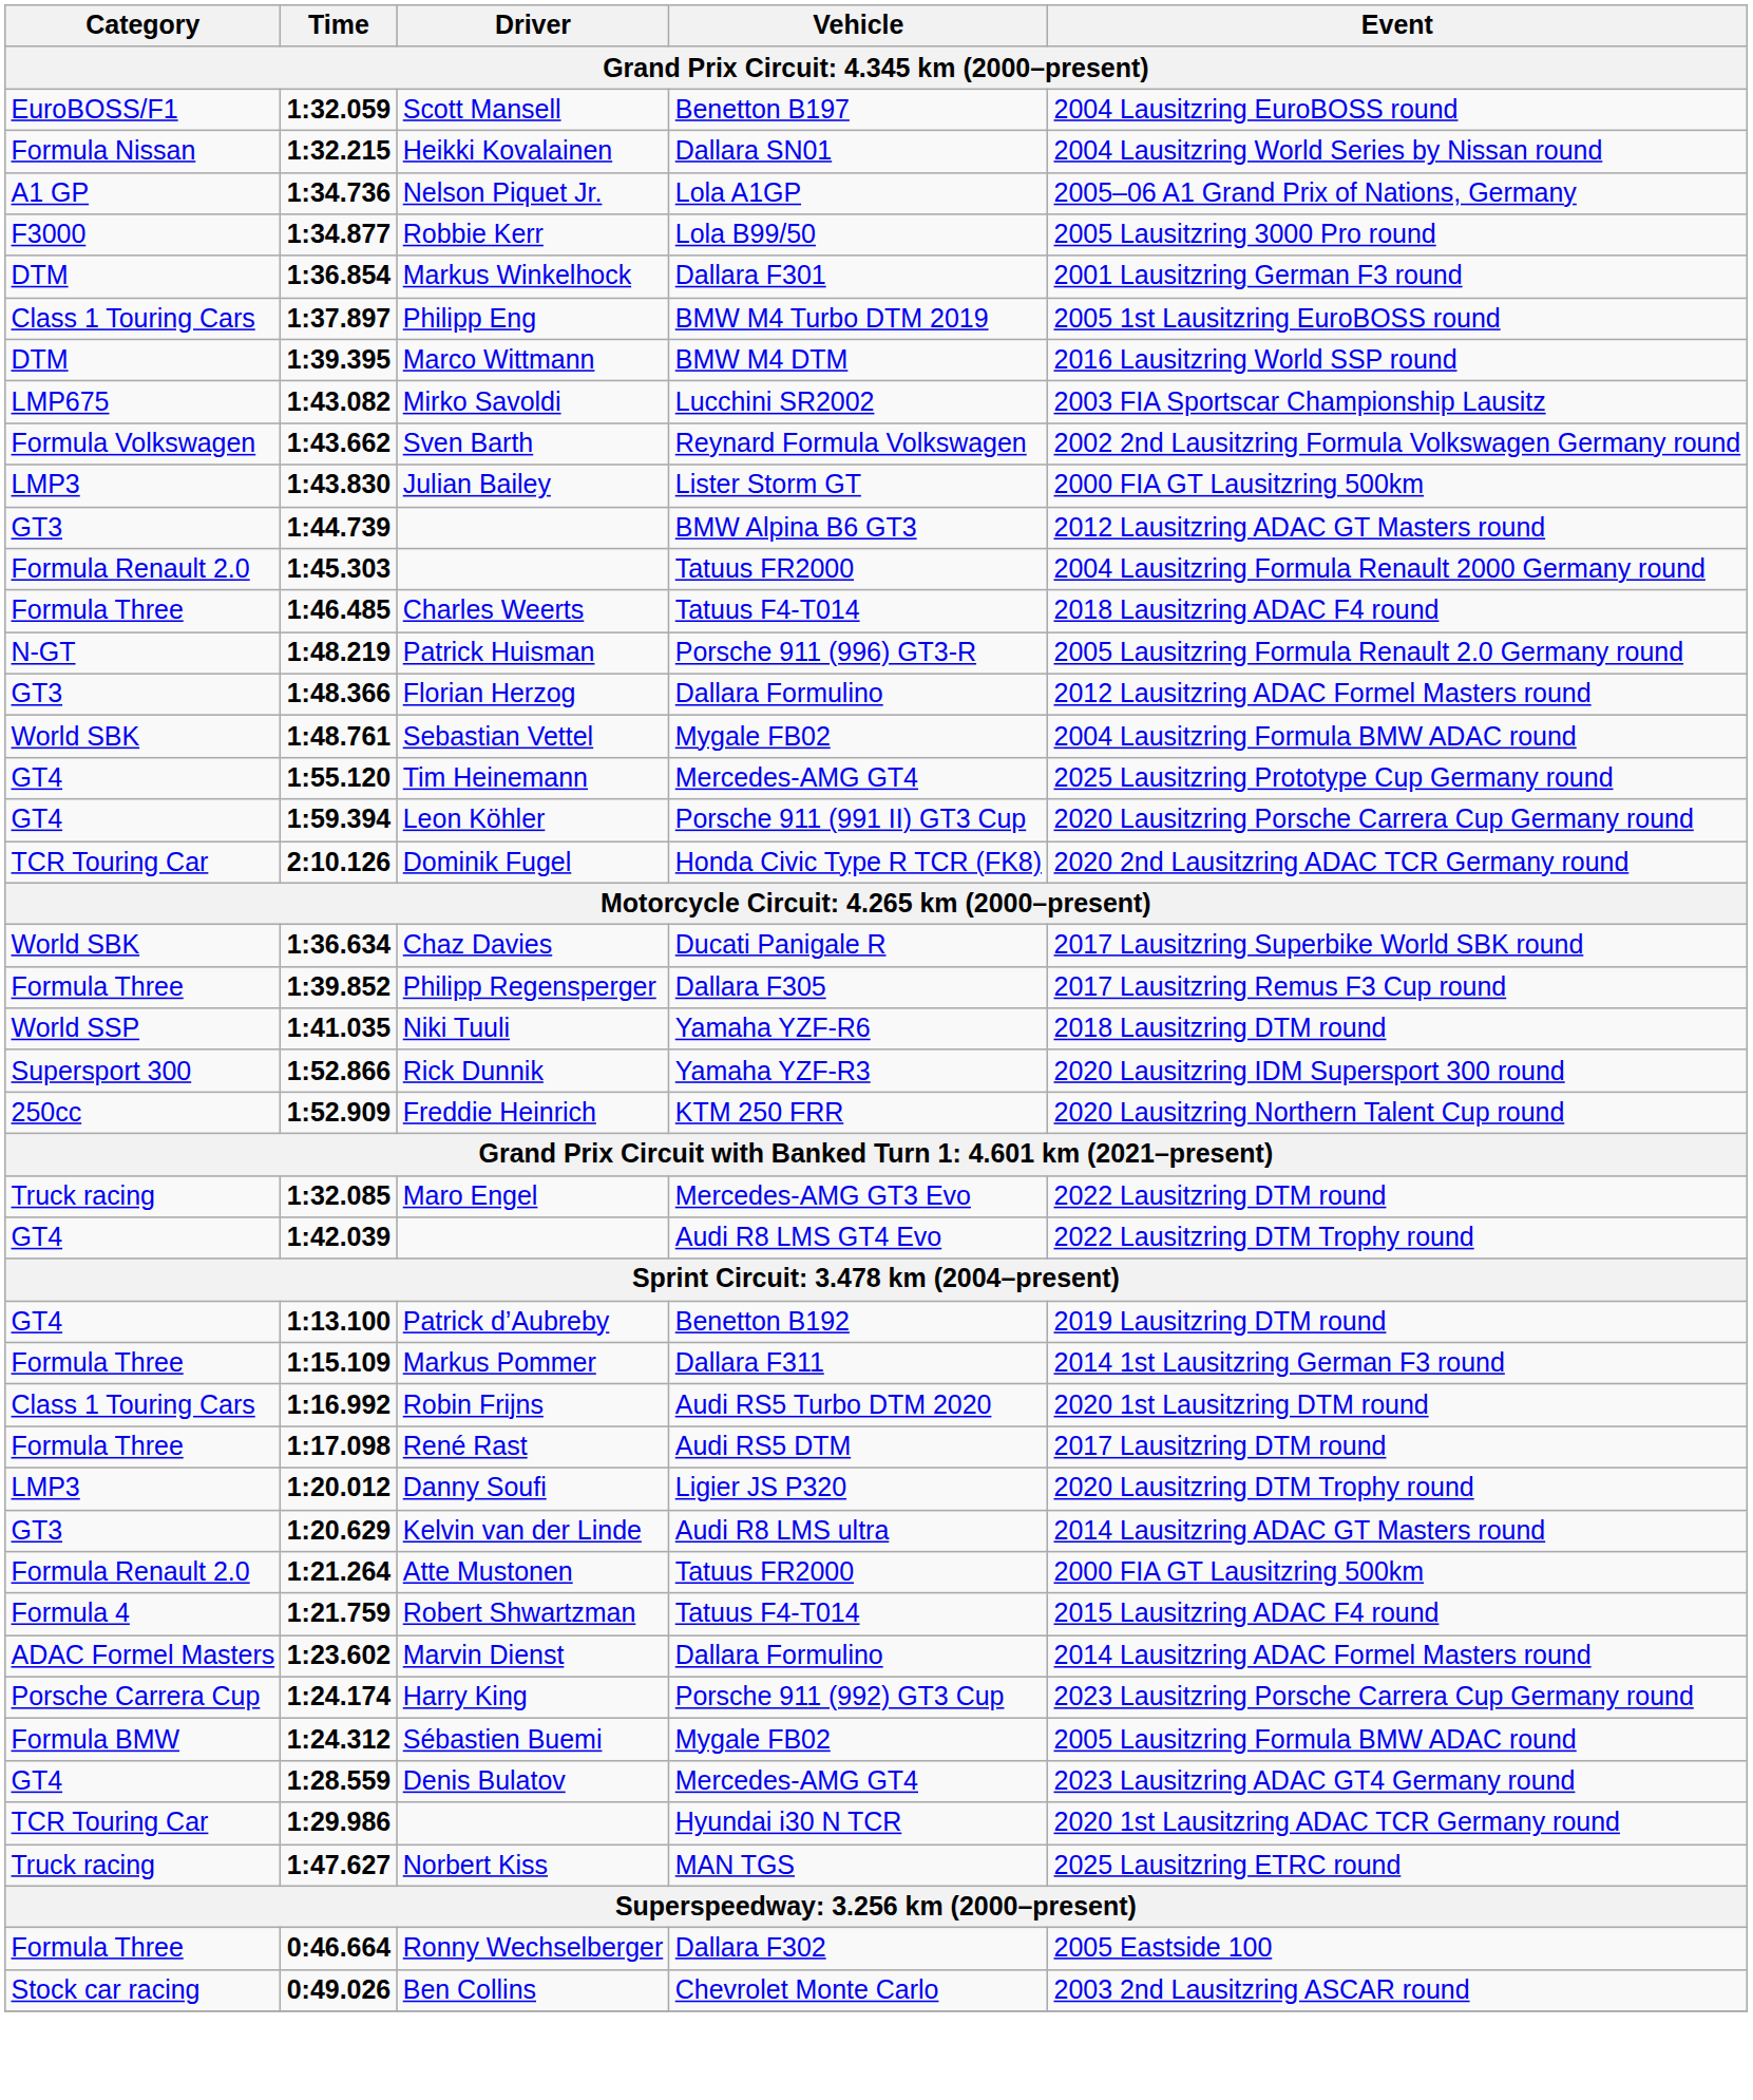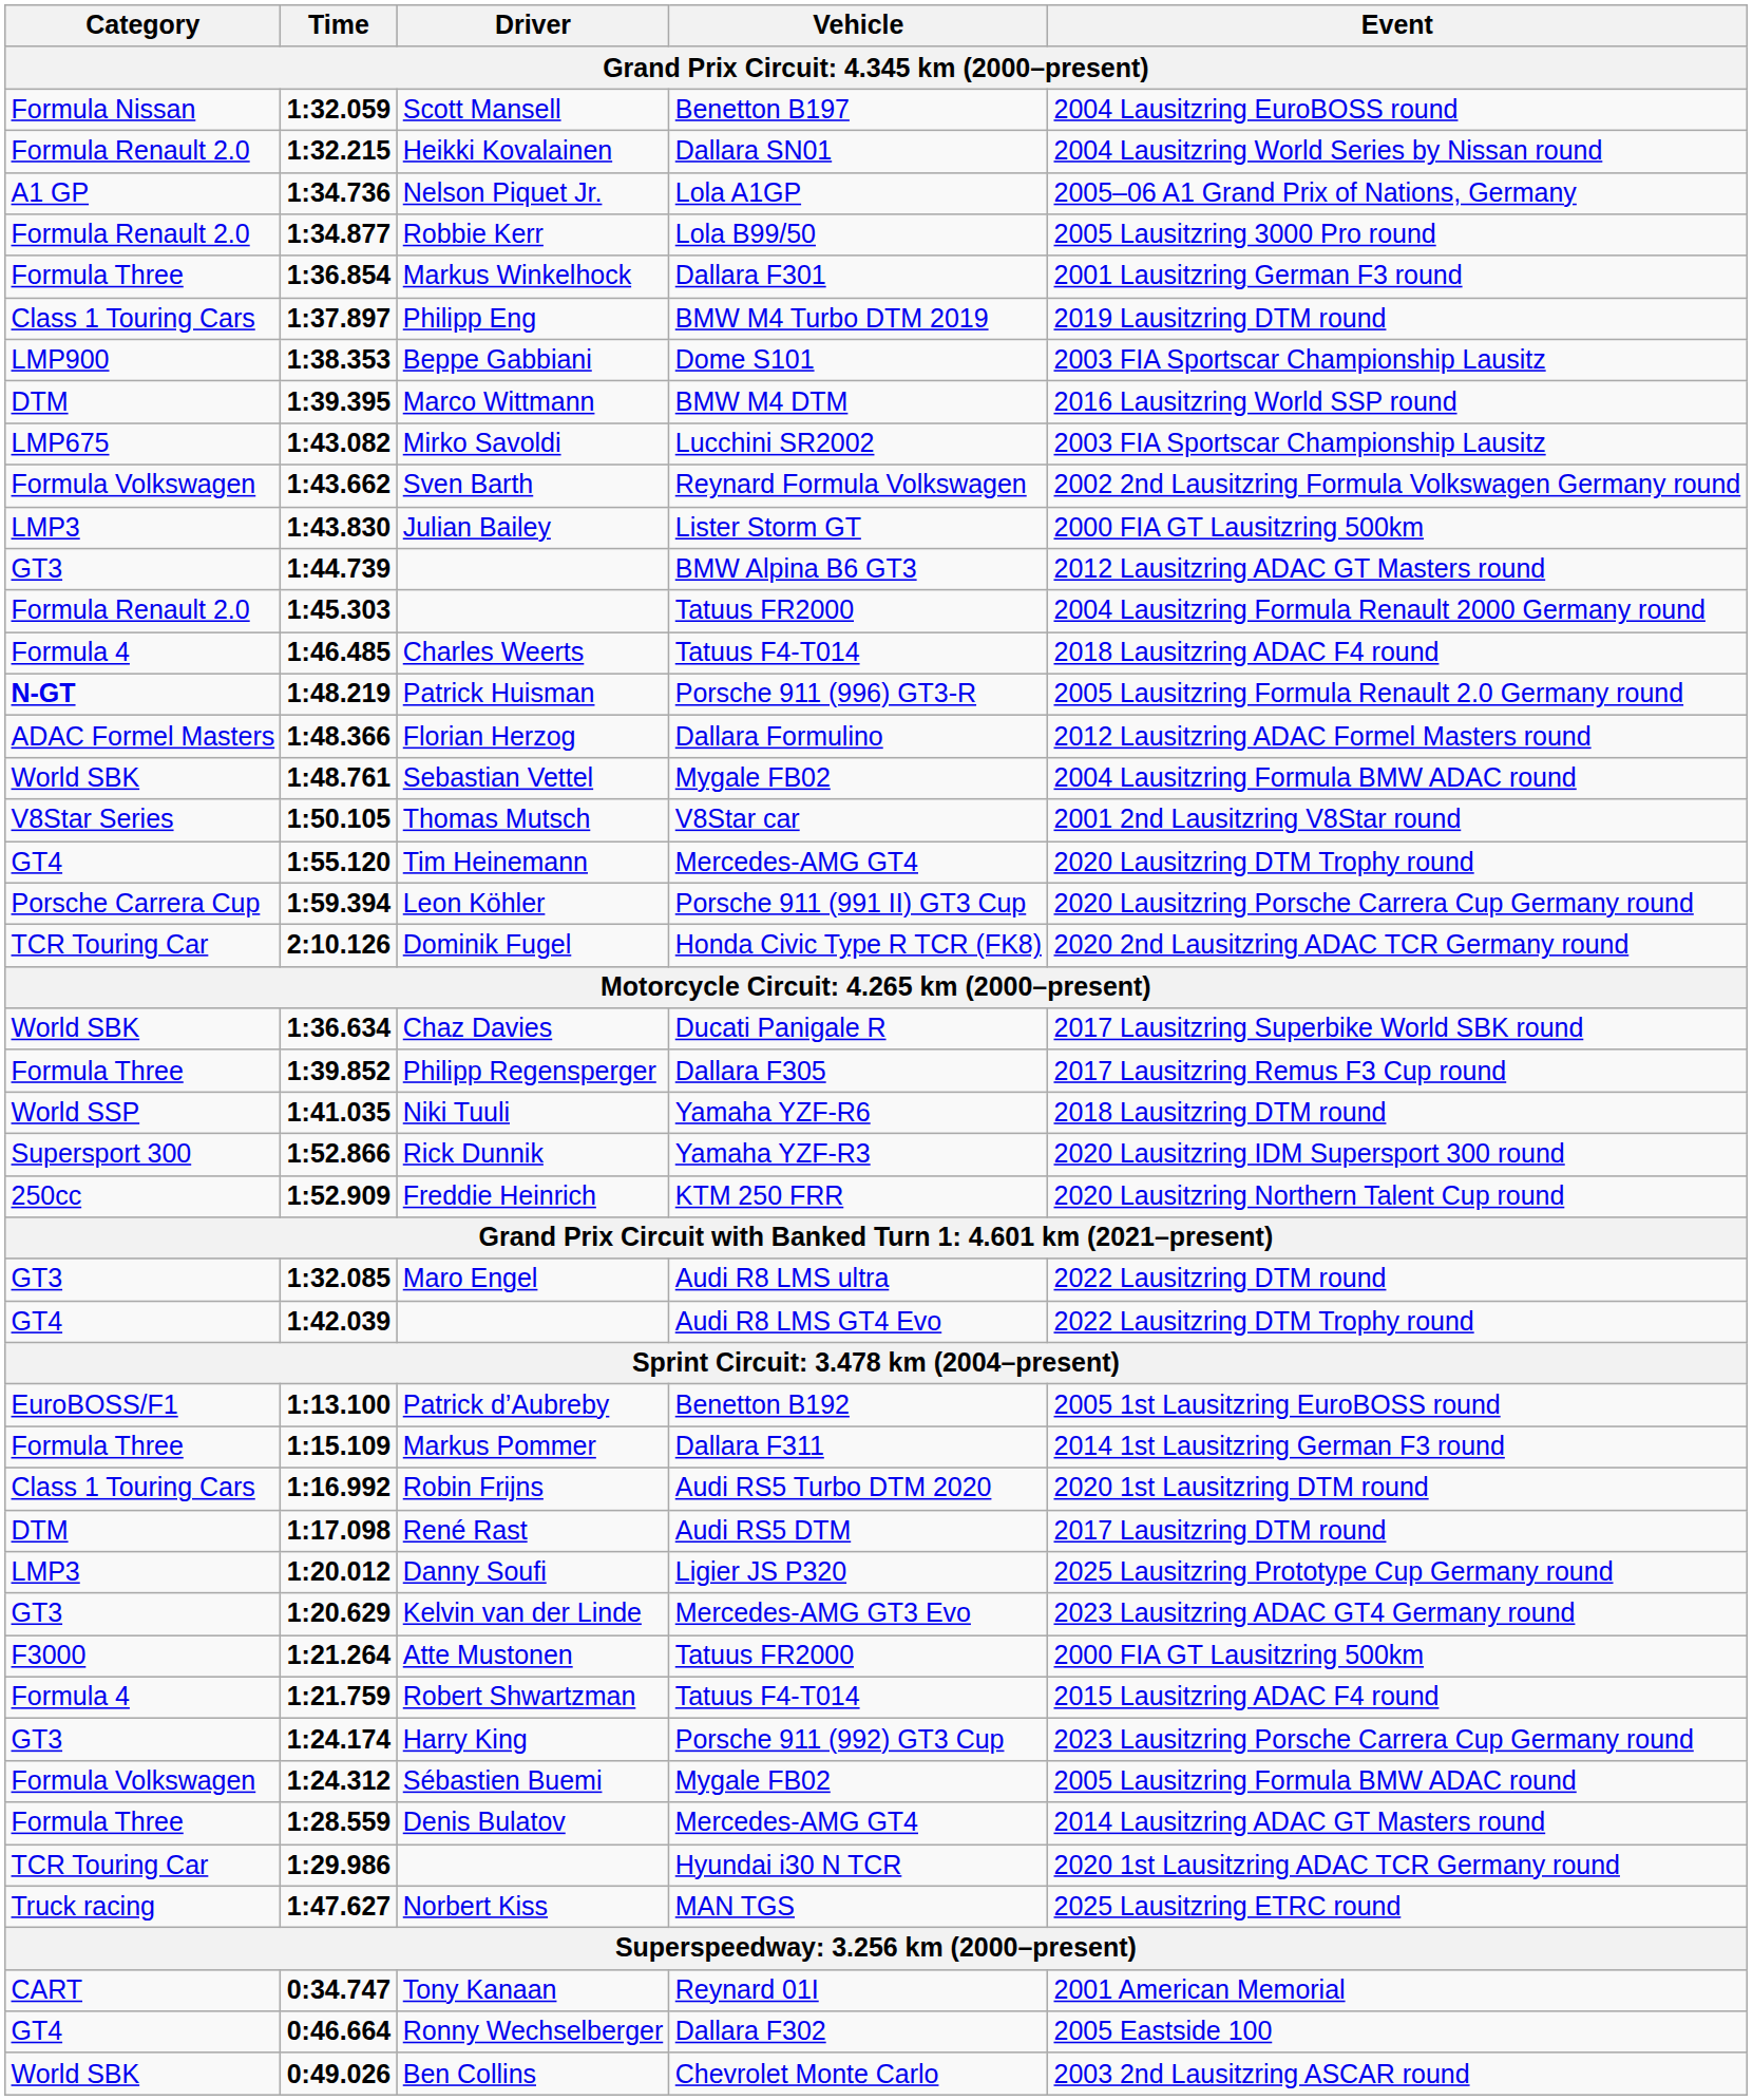Scott Mansell | Category: EuroBOSS/F1 -> Formula Nissan
Heikki Kovalainen | Category: Formula Nissan -> Formula Renault 2.0
Robbie Kerr | Category: F3000 -> Formula Renault 2.0
Markus Winkelhock | Category: DTM -> Formula Three
Philipp Eng | Event: 2005 1st Lausitzring EuroBOSS round -> 2019 Lausitzring DTM round
+ row: LMP900 | 1:38.353 | Beppe Gabbiani | Dome S101 | 2003 FIA Sportscar Championship Lausitz
Charles Weerts | Category: Formula Three -> Formula 4
Patrick Huisman | Category: normal -> bold
Florian Herzog | Category: GT3 -> ADAC Formel Masters
+ row: V8Star Series | 1:50.105 | Thomas Mutsch | V8Star car | 2001 2nd Lausitzring V8Star round
Tim Heinemann | Event: 2025 Lausitzring Prototype Cup Germany round -> 2020 Lausitzring DTM Trophy round
Leon Köhler | Category: GT4 -> Porsche Carrera Cup
Maro Engel | Category: Truck racing -> GT3
Maro Engel | Vehicle: Mercedes-AMG GT3 Evo -> Audi R8 LMS ultra
Patrick d’Aubreby | Category: GT4 -> EuroBOSS/F1
Patrick d’Aubreby | Event: 2019 Lausitzring DTM round -> 2005 1st Lausitzring EuroBOSS round
René Rast | Category: Formula Three -> DTM
Danny Soufi | Event: 2020 Lausitzring DTM Trophy round -> 2025 Lausitzring Prototype Cup Germany round
Kelvin van der Linde | Vehicle: Audi R8 LMS ultra -> Mercedes-AMG GT3 Evo
Kelvin van der Linde | Event: 2014 Lausitzring ADAC GT Masters round -> 2023 Lausitzring ADAC GT4 Germany round
Atte Mustonen | Category: Formula Renault 2.0 -> F3000
- row: ADAC Formel Masters | 1:23.602 | Marvin Dienst | Dallara Formulino | 2014 Lausitzring ADAC Formel Masters round
Harry King | Category: Porsche Carrera Cup -> GT3
Sébastien Buemi | Category: Formula BMW -> Formula Volkswagen
Denis Bulatov | Category: GT4 -> Formula Three
Denis Bulatov | Event: 2023 Lausitzring ADAC GT4 Germany round -> 2014 Lausitzring ADAC GT Masters round
+ row: CART | 0:34.747 | Tony Kanaan | Reynard 01I | 2001 American Memorial
Ronny Wechselberger | Category: Formula Three -> GT4
Ben Collins | Category: Stock car racing -> World SBK
